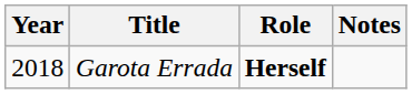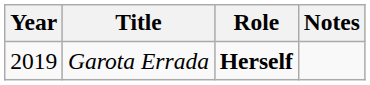Garota Errada | Year: 2018 -> 2019
